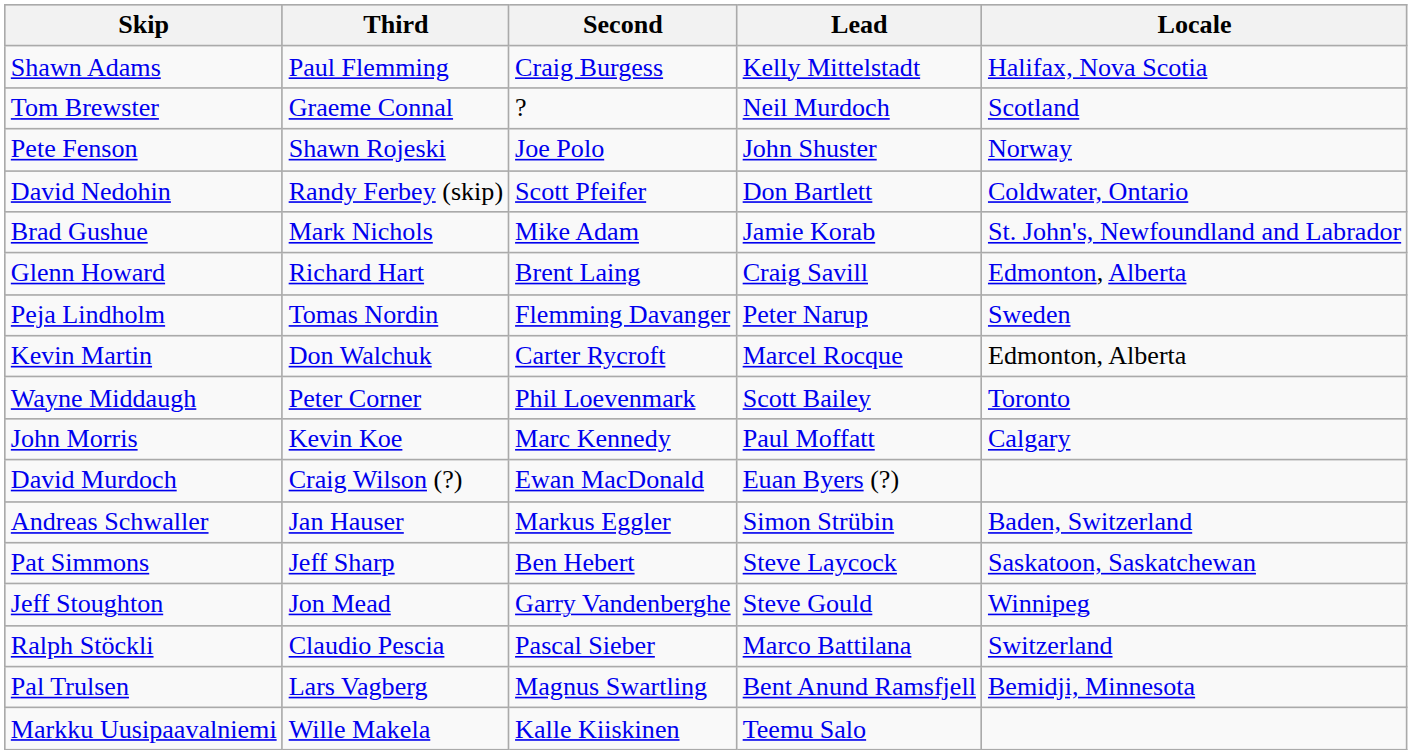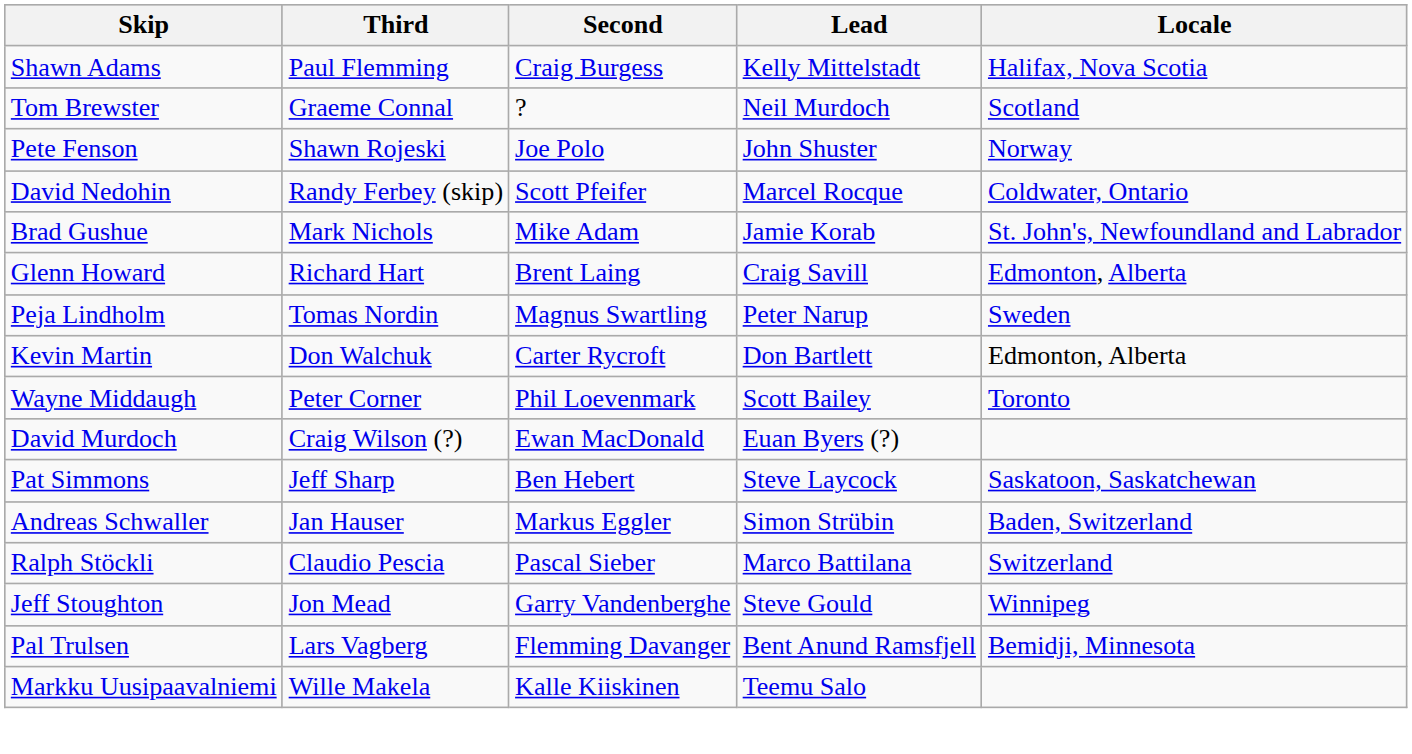David Nedohin | Lead: Don Bartlett -> Marcel Rocque
Peja Lindholm | Second: Flemming Davanger -> Magnus Swartling
Kevin Martin | Lead: Marcel Rocque -> Don Bartlett
- row: John Morris | Kevin Koe | Marc Kennedy | Paul Moffatt | Calgary
rows swapped: Andreas Schwaller <-> Pat Simmons
rows swapped: Ralph Stöckli <-> Jeff Stoughton
Pal Trulsen | Second: Magnus Swartling -> Flemming Davanger
